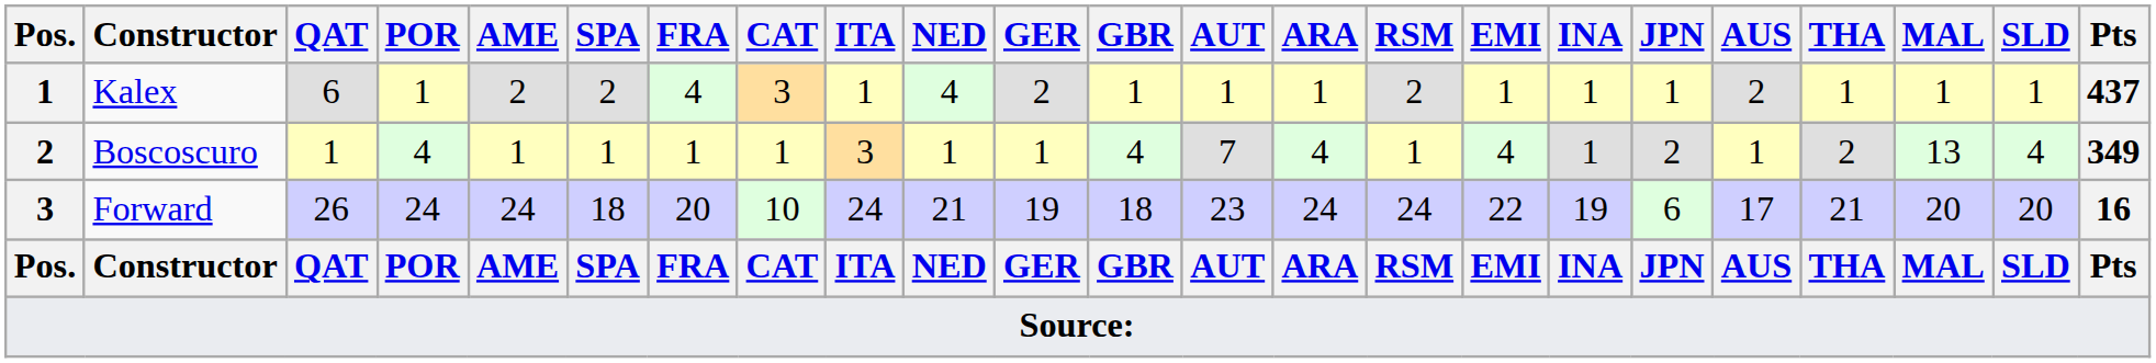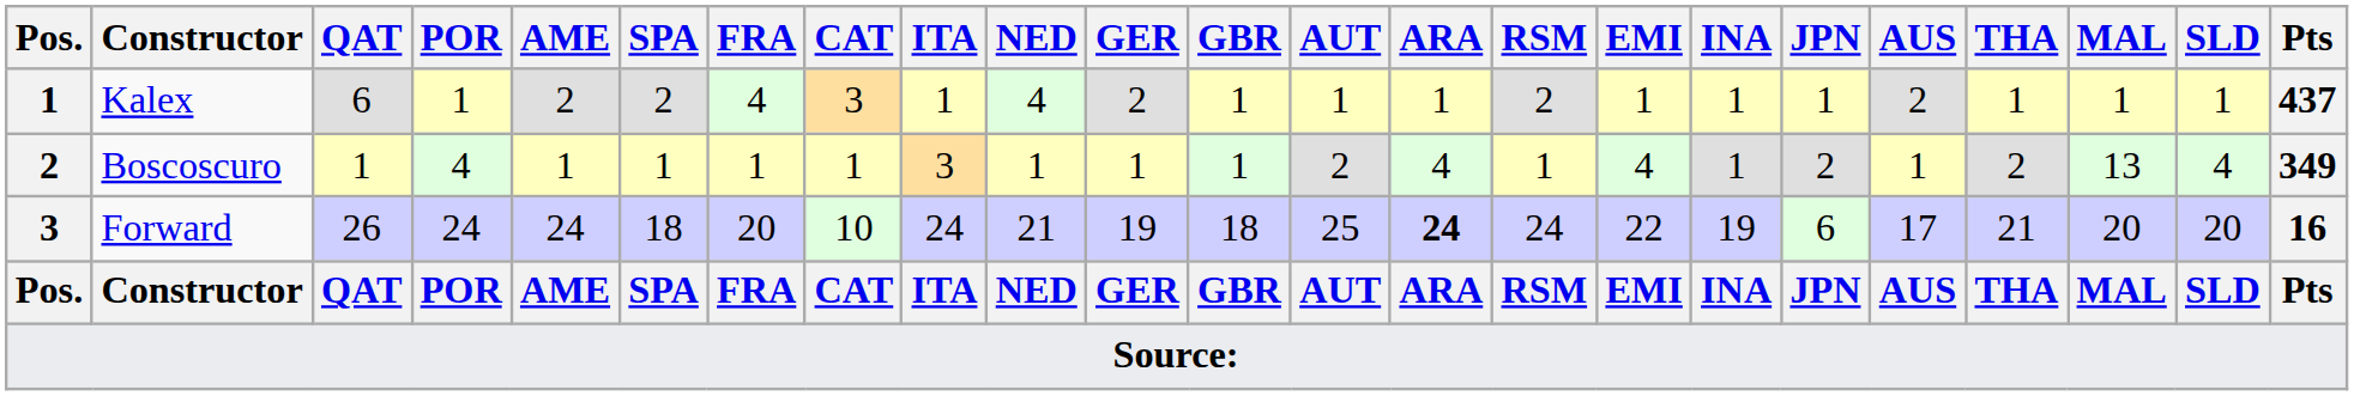Boscoscuro | GBR: 4 -> 1
Boscoscuro | AUT: 7 -> 2
Forward | AUT: 23 -> 25
Forward | ARA: normal -> bold
